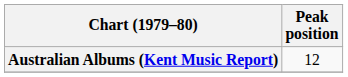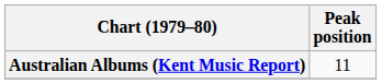Australian Albums (Kent Music Report) | Peak position: 12 -> 11
